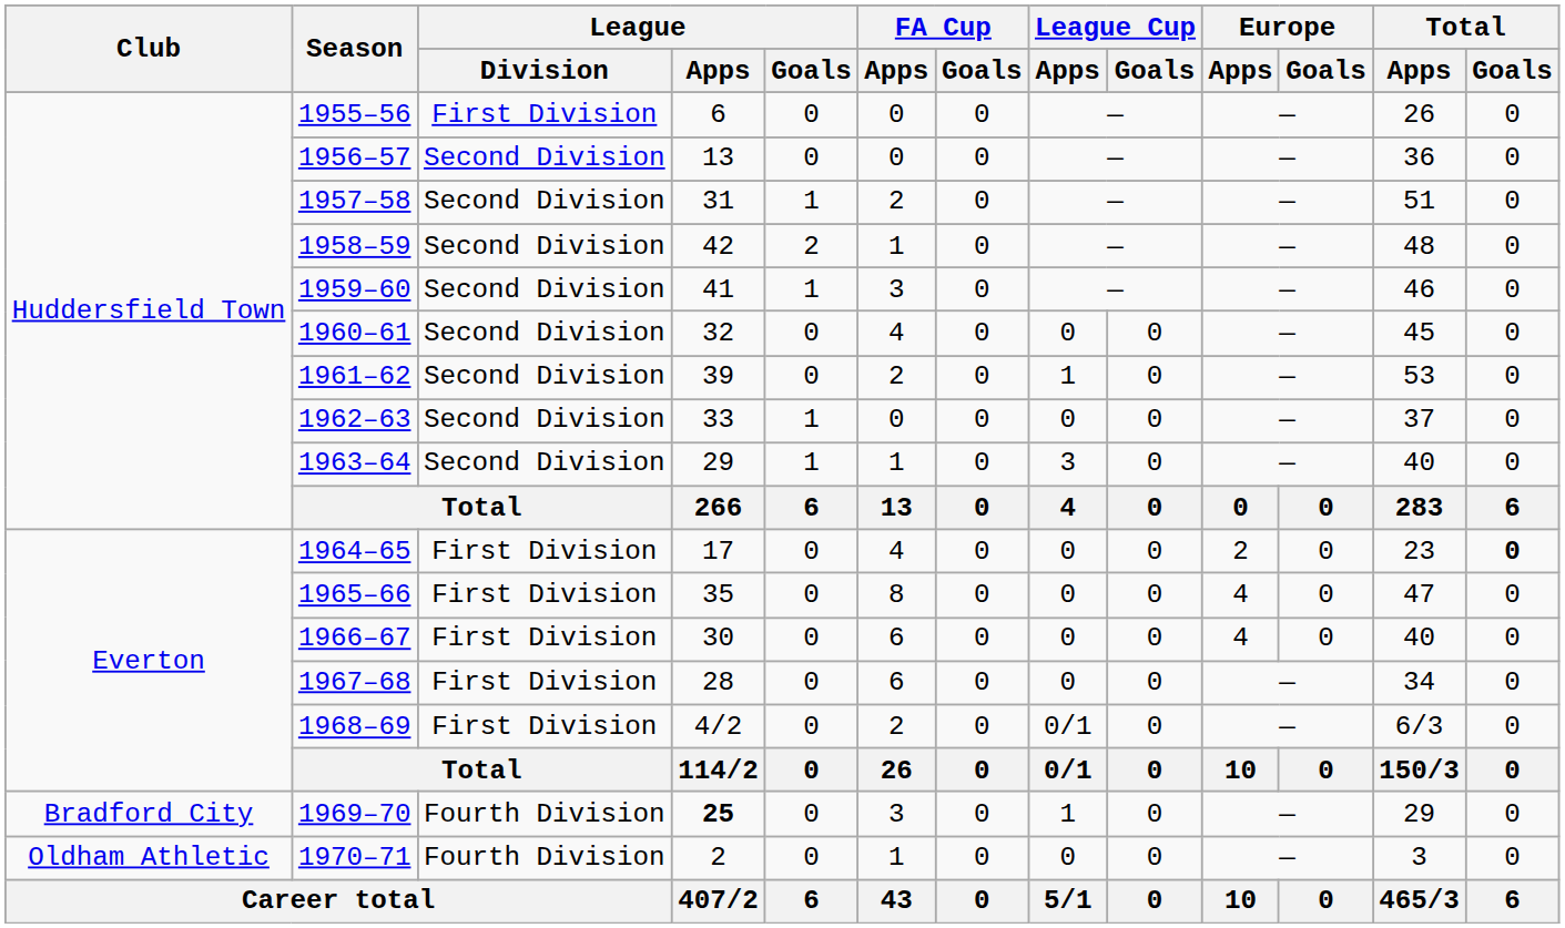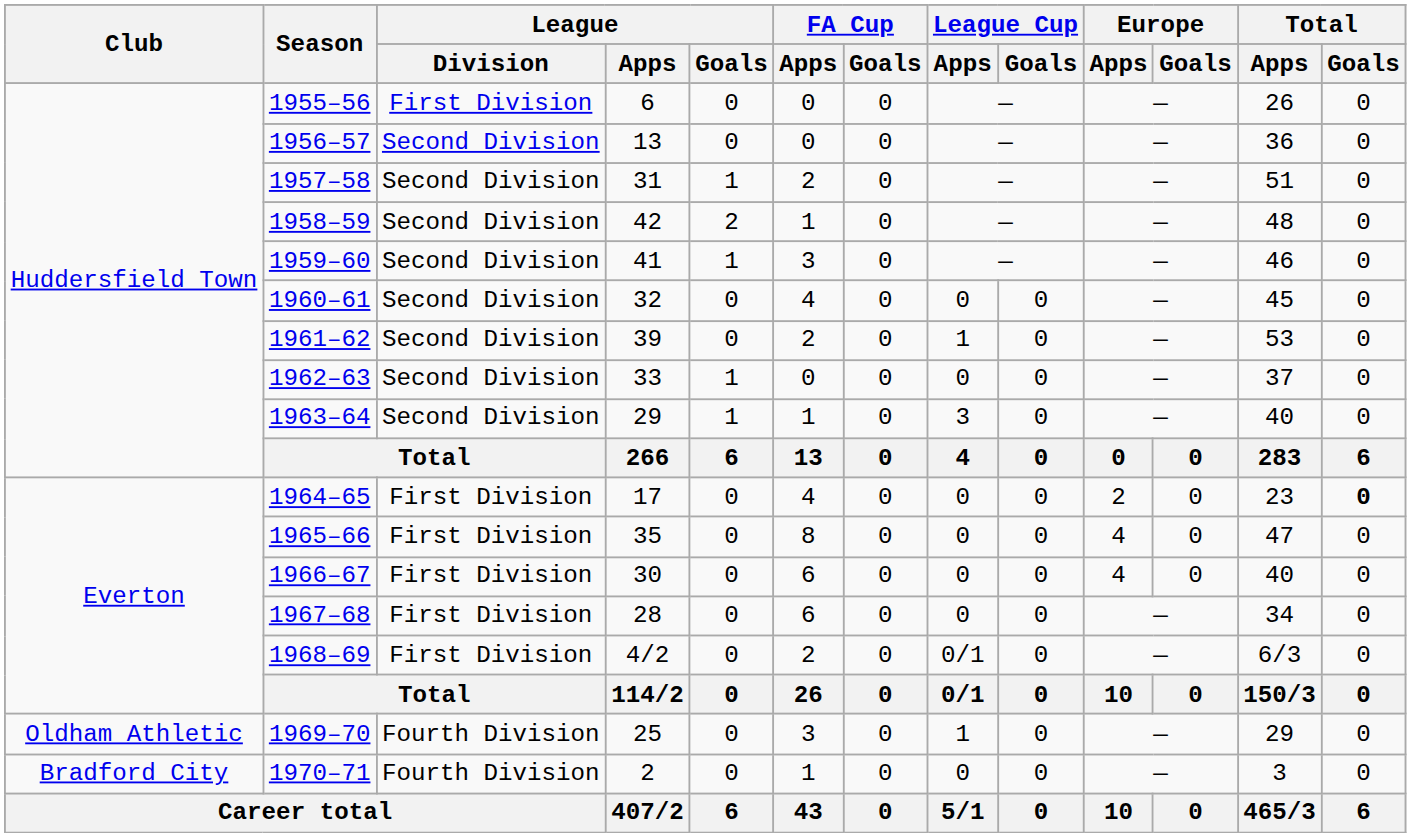1969–70 | Club: Bradford City -> Oldham Athletic
1969–70 | League / Apps: bold -> normal
1970–71 | Club: Oldham Athletic -> Bradford City
